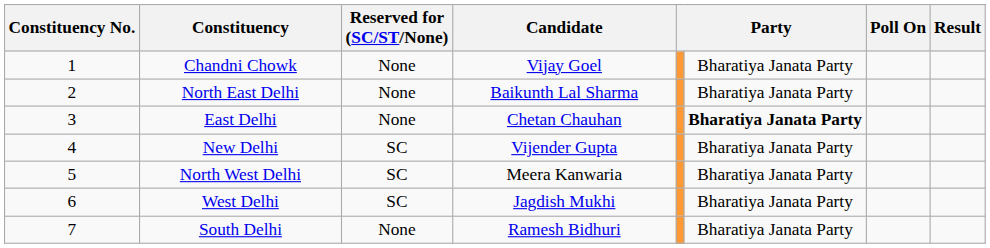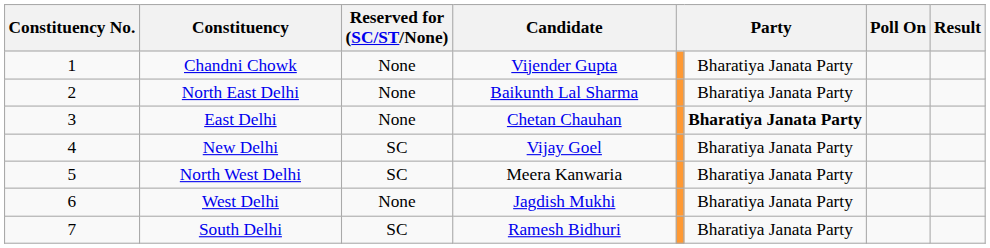Chandni Chowk | Candidate: Vijay Goel -> Vijender Gupta
New Delhi | Candidate: Vijender Gupta -> Vijay Goel
West Delhi | Reserved for (SC/ST/None): SC -> None
South Delhi | Reserved for (SC/ST/None): None -> SC
